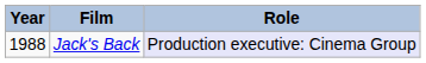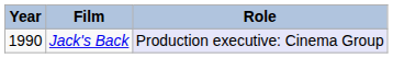Jack's Back | Year: 1988 -> 1990
